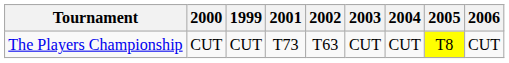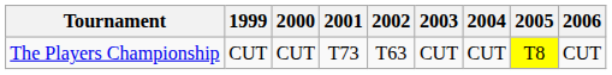columns swapped: 1999 <-> 2000
